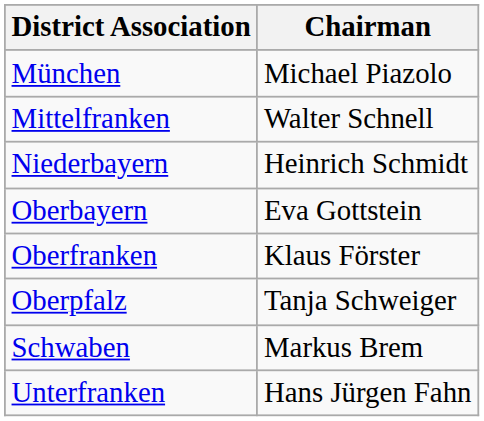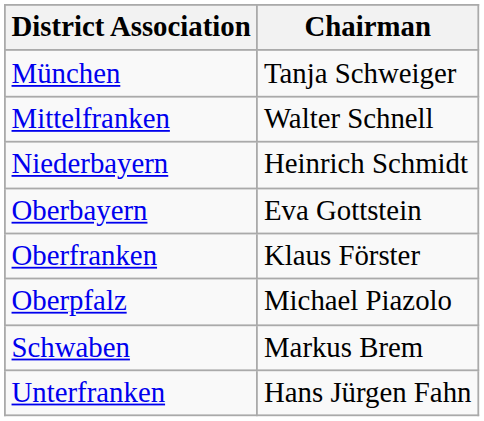München | Chairman: Michael Piazolo -> Tanja Schweiger
Oberpfalz | Chairman: Tanja Schweiger -> Michael Piazolo
